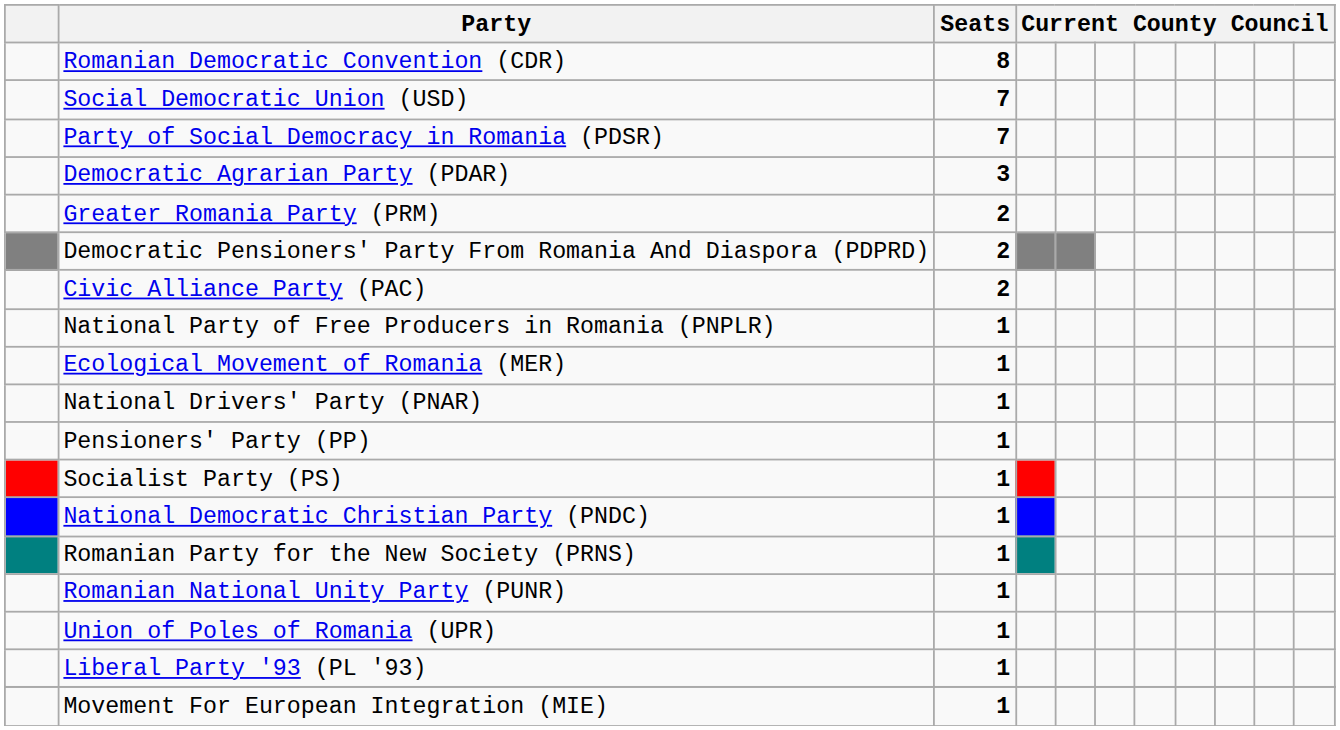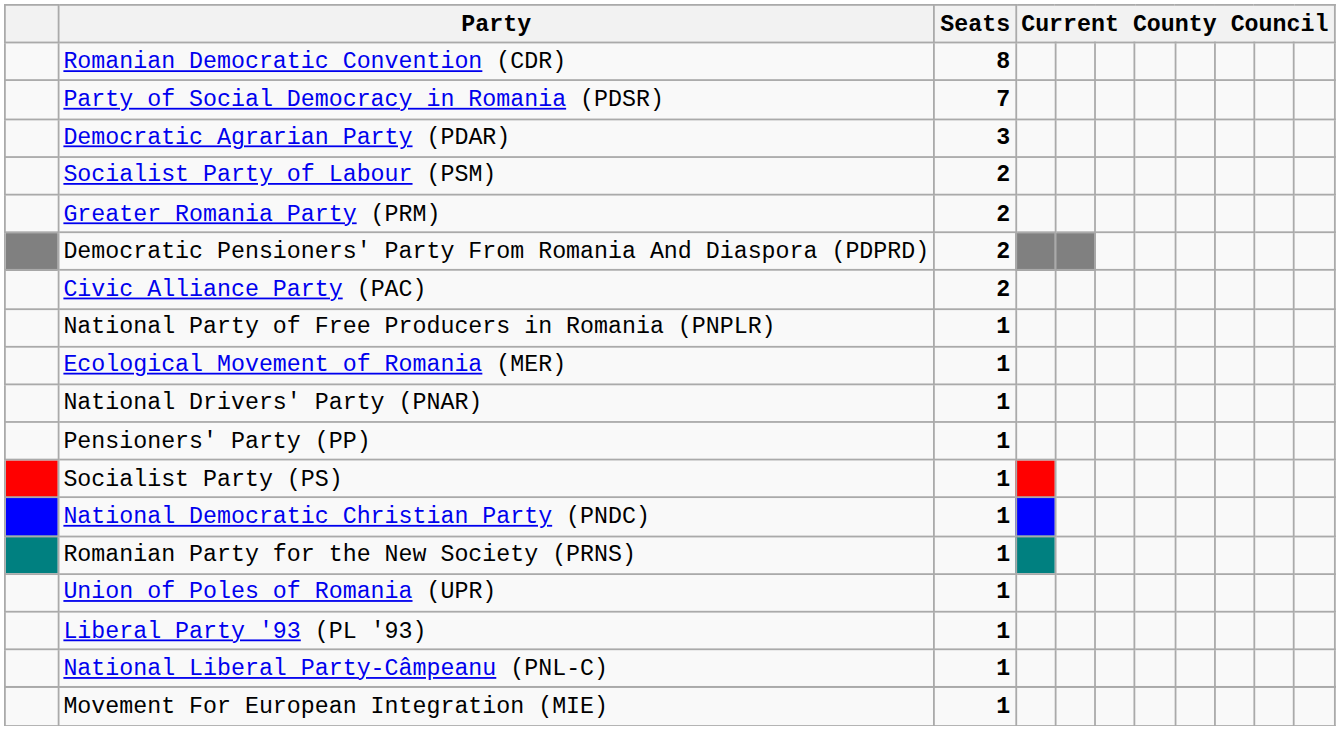- row: Social Democratic Union (USD) | 7
+ row: Socialist Party of Labour (PSM) | 2
- row: Romanian National Unity Party (PUNR) | 1
+ row: National Liberal Party-Câmpeanu (PNL-C) | 1
